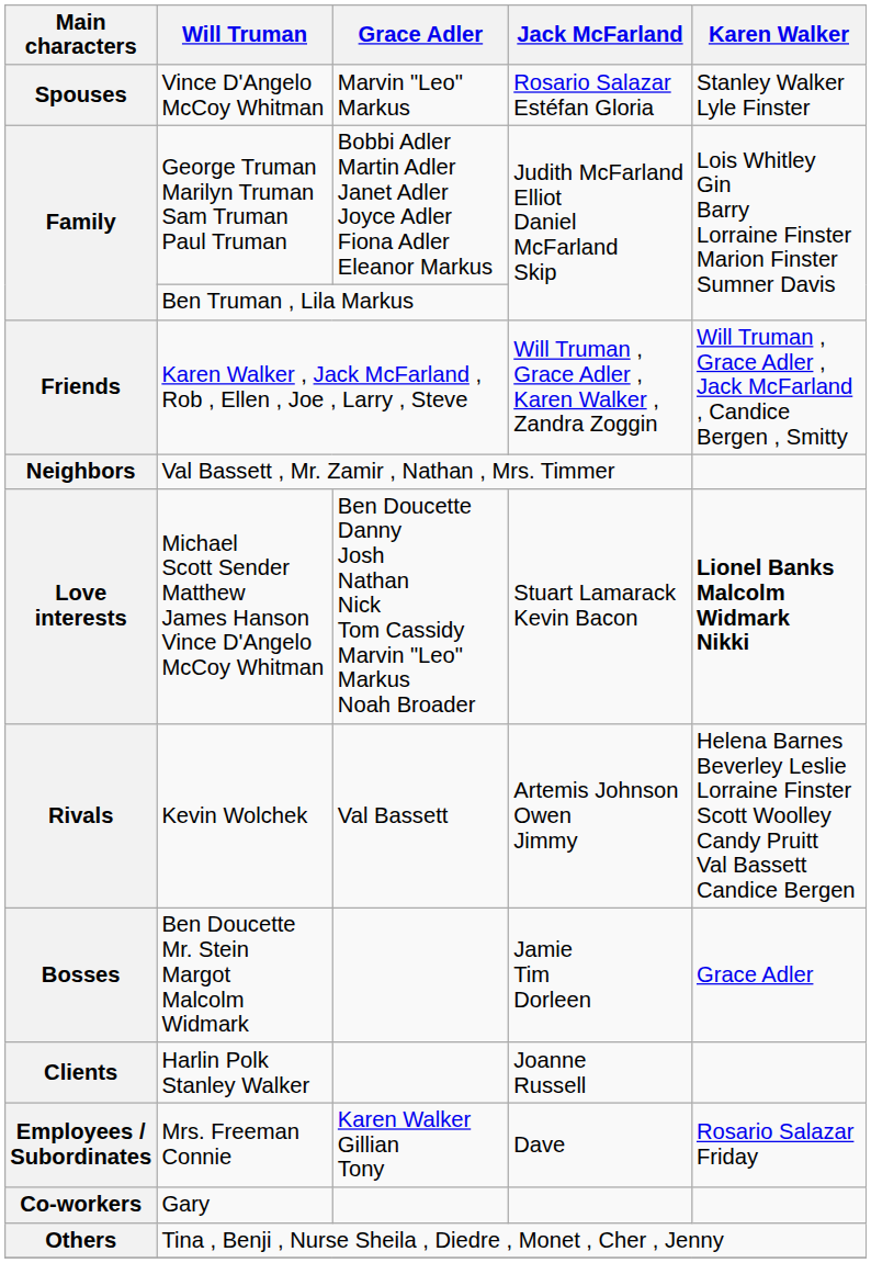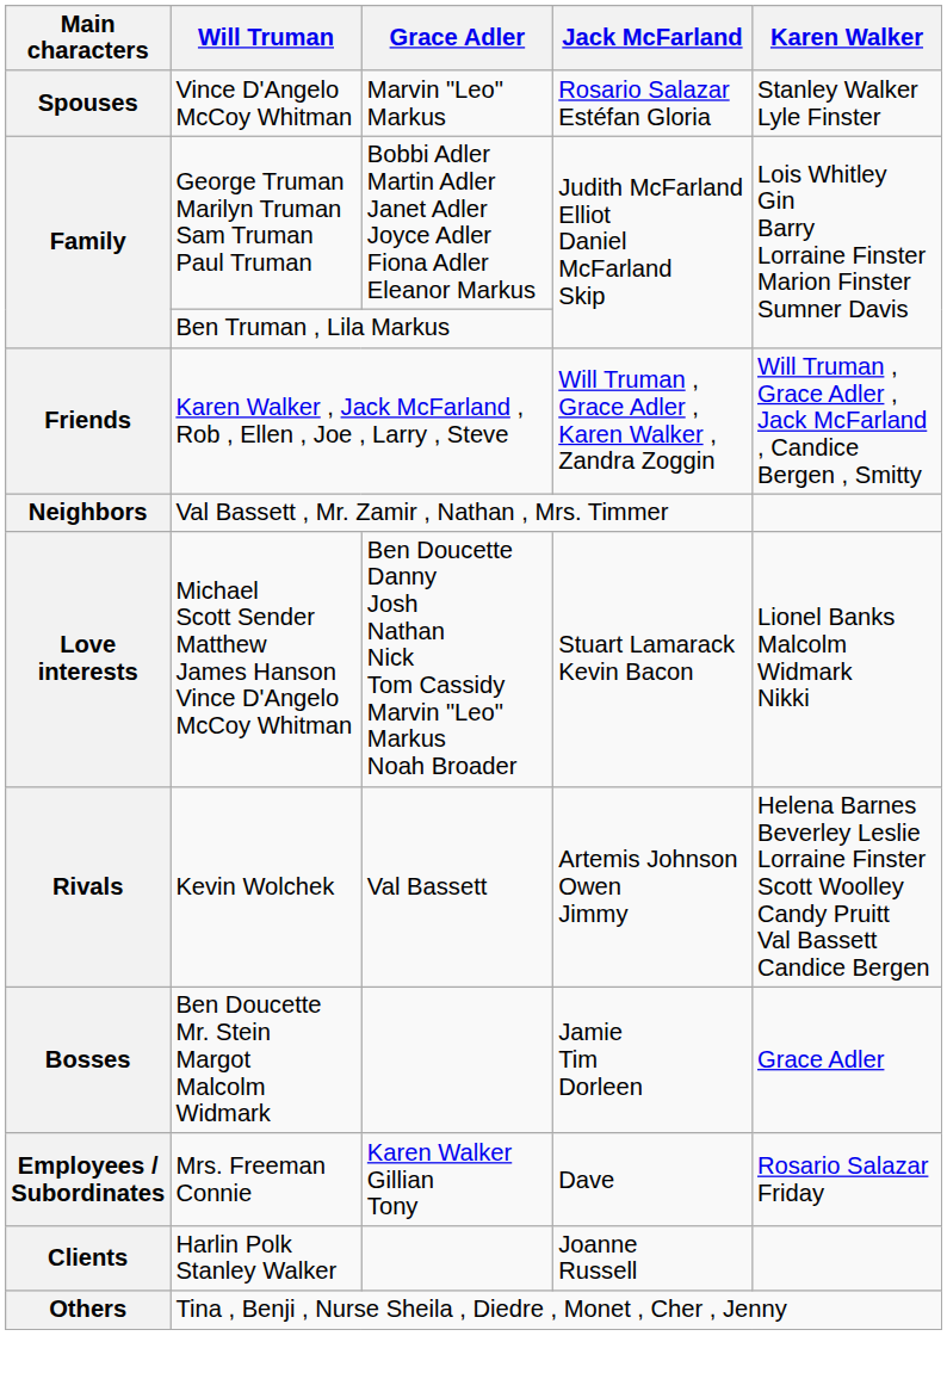Love interests | Karen Walker: bold -> normal
rows swapped: Employees / Subordinates <-> Clients
- row: Co-workers | Gary
